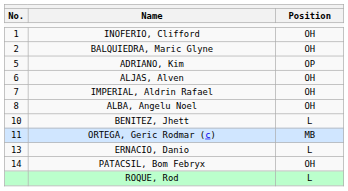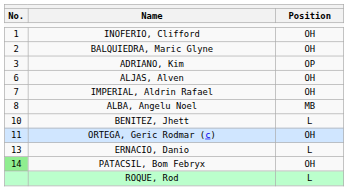ADRIANO, Kim | No.: 5 -> 3
ALBA, Angelu Noel | Position: OH -> MB
ORTEGA, Geric Rodmar (c) | Position: MB -> OH
PATACSIL, Bom Febryx | No.: no background -> lightgreen background
